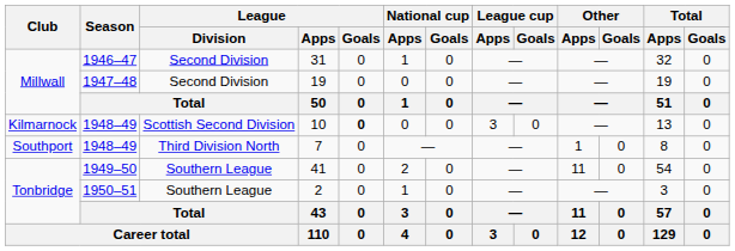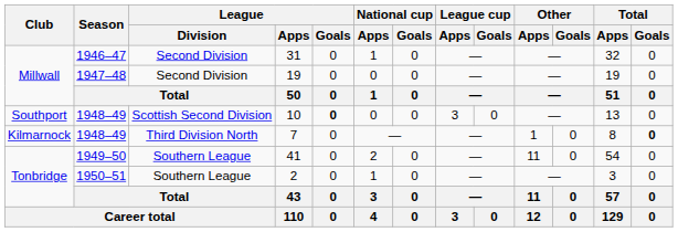10 | Club: Kilmarnock -> Southport
7 | Club: Southport -> Kilmarnock
7 | Total / Goals: normal -> bold
